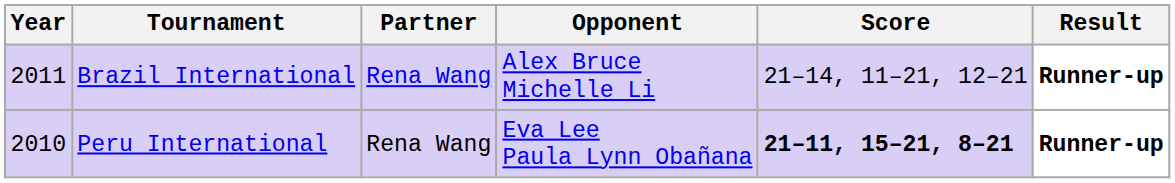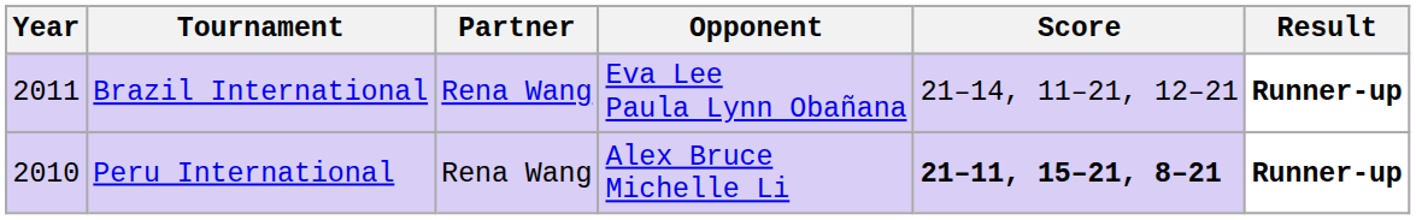Brazil International | Opponent: Alex Bruce Michelle Li -> Eva Lee Paula Lynn Obañana
Peru International | Opponent: Eva Lee Paula Lynn Obañana -> Alex Bruce Michelle Li
